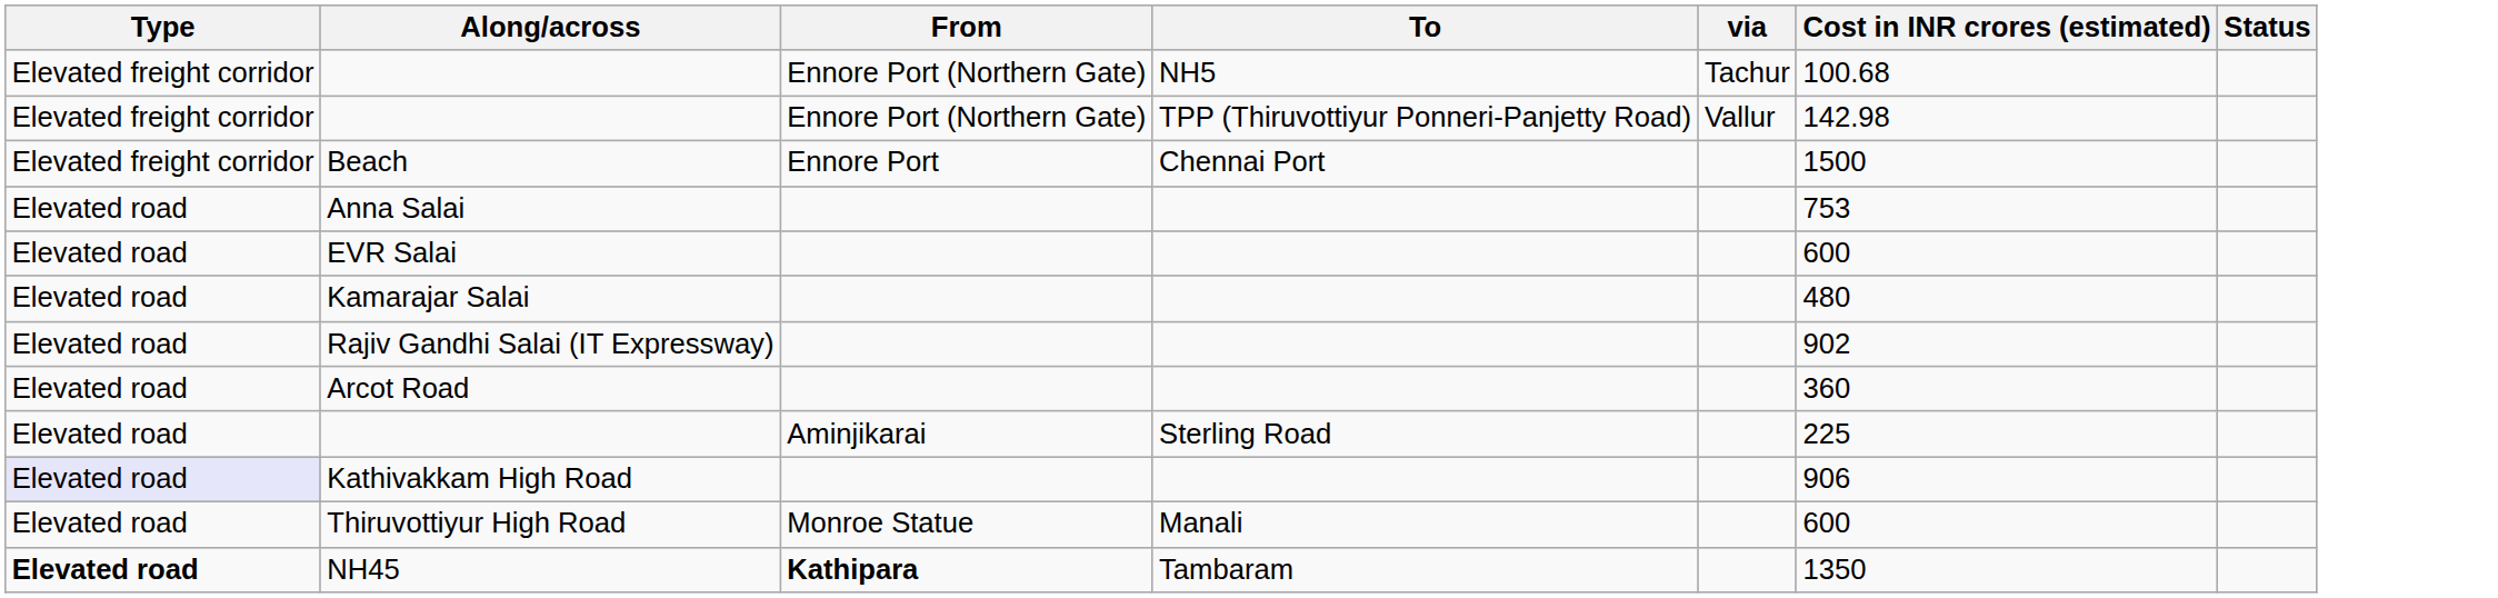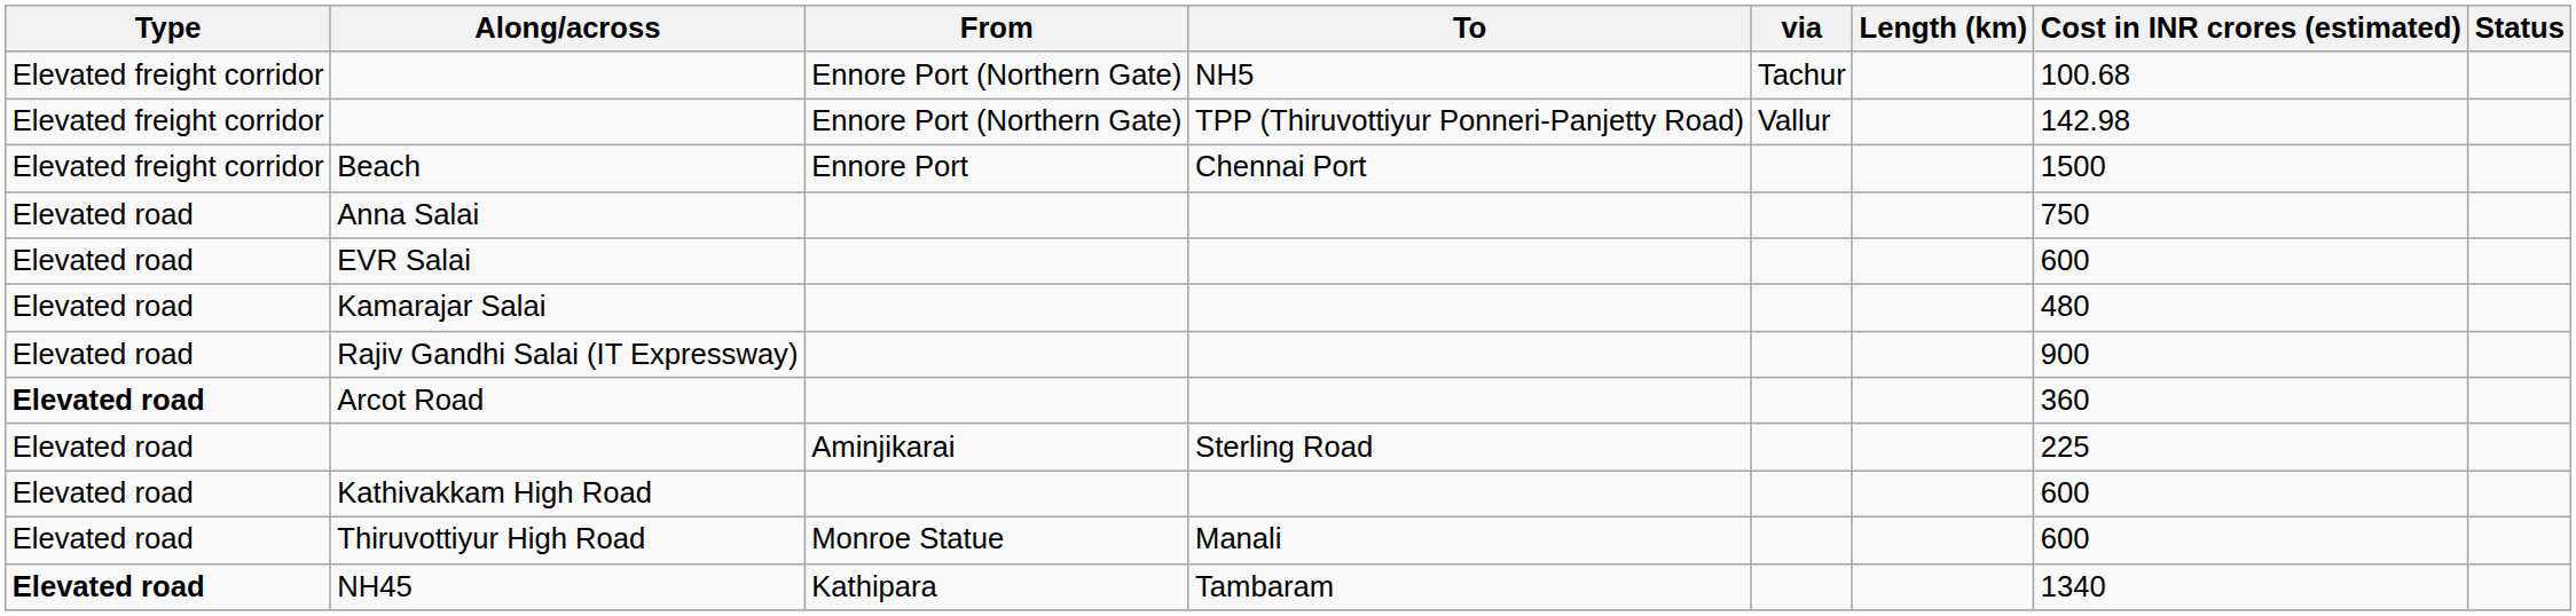+ column: Length (km)
Anna Salai | Cost in INR crores (estimated): 753 -> 750
Rajiv Gandhi Salai (IT Expressway) | Cost in INR crores (estimated): 902 -> 900
Arcot Road | Type: normal -> bold
Kathivakkam High Road | Type: lavender background -> no background
Kathivakkam High Road | Cost in INR crores (estimated): 906 -> 600
NH45 | From: bold -> normal
NH45 | Cost in INR crores (estimated): 1350 -> 1340
